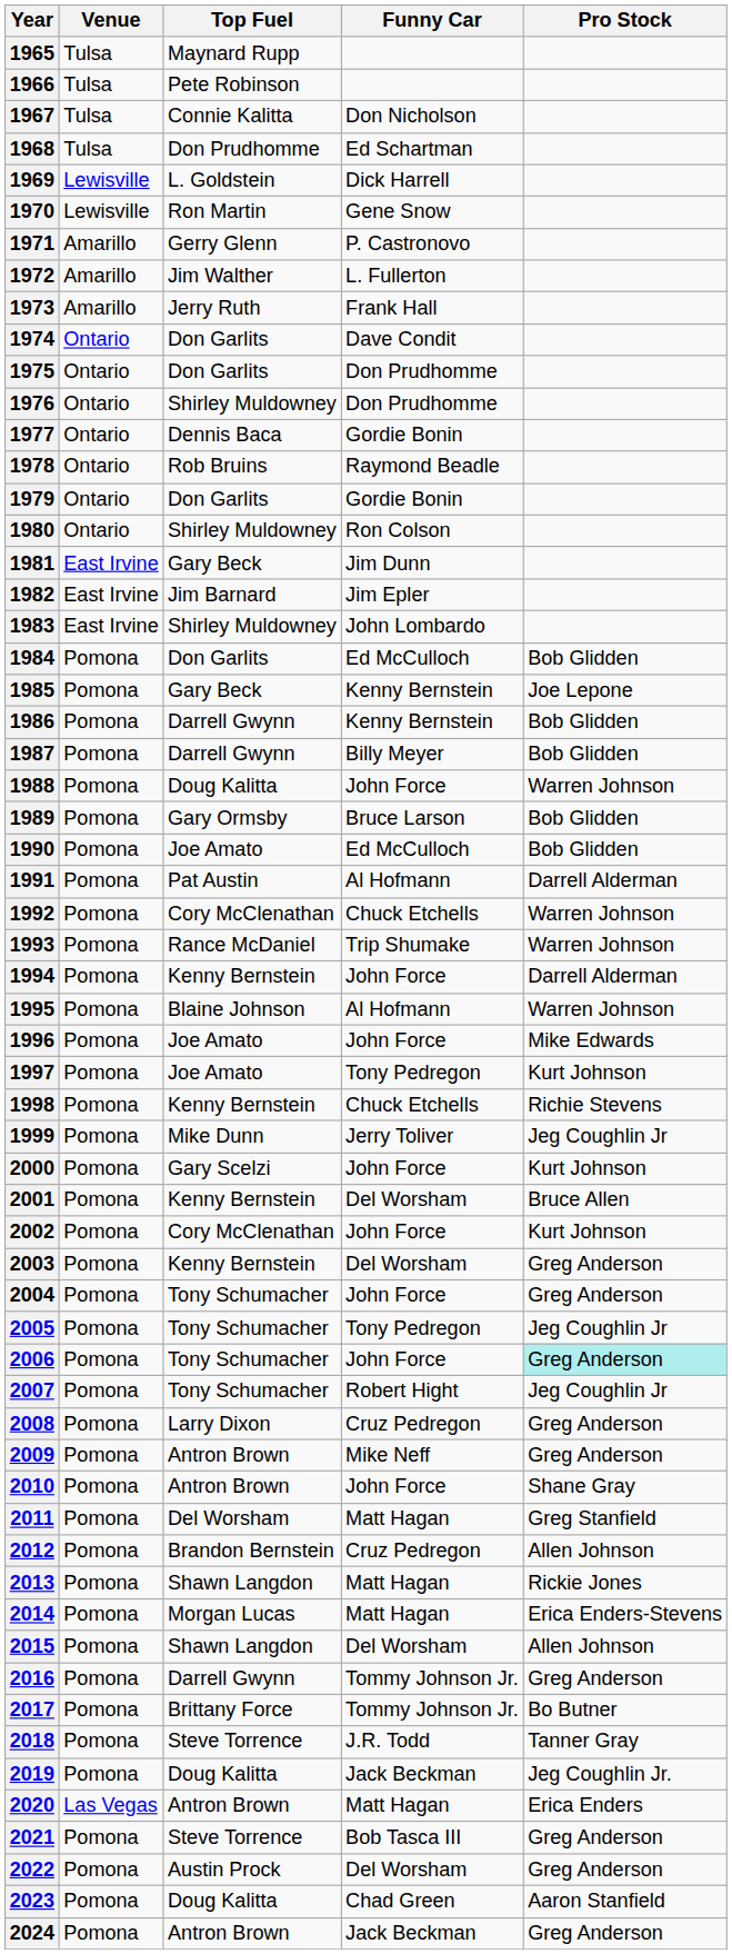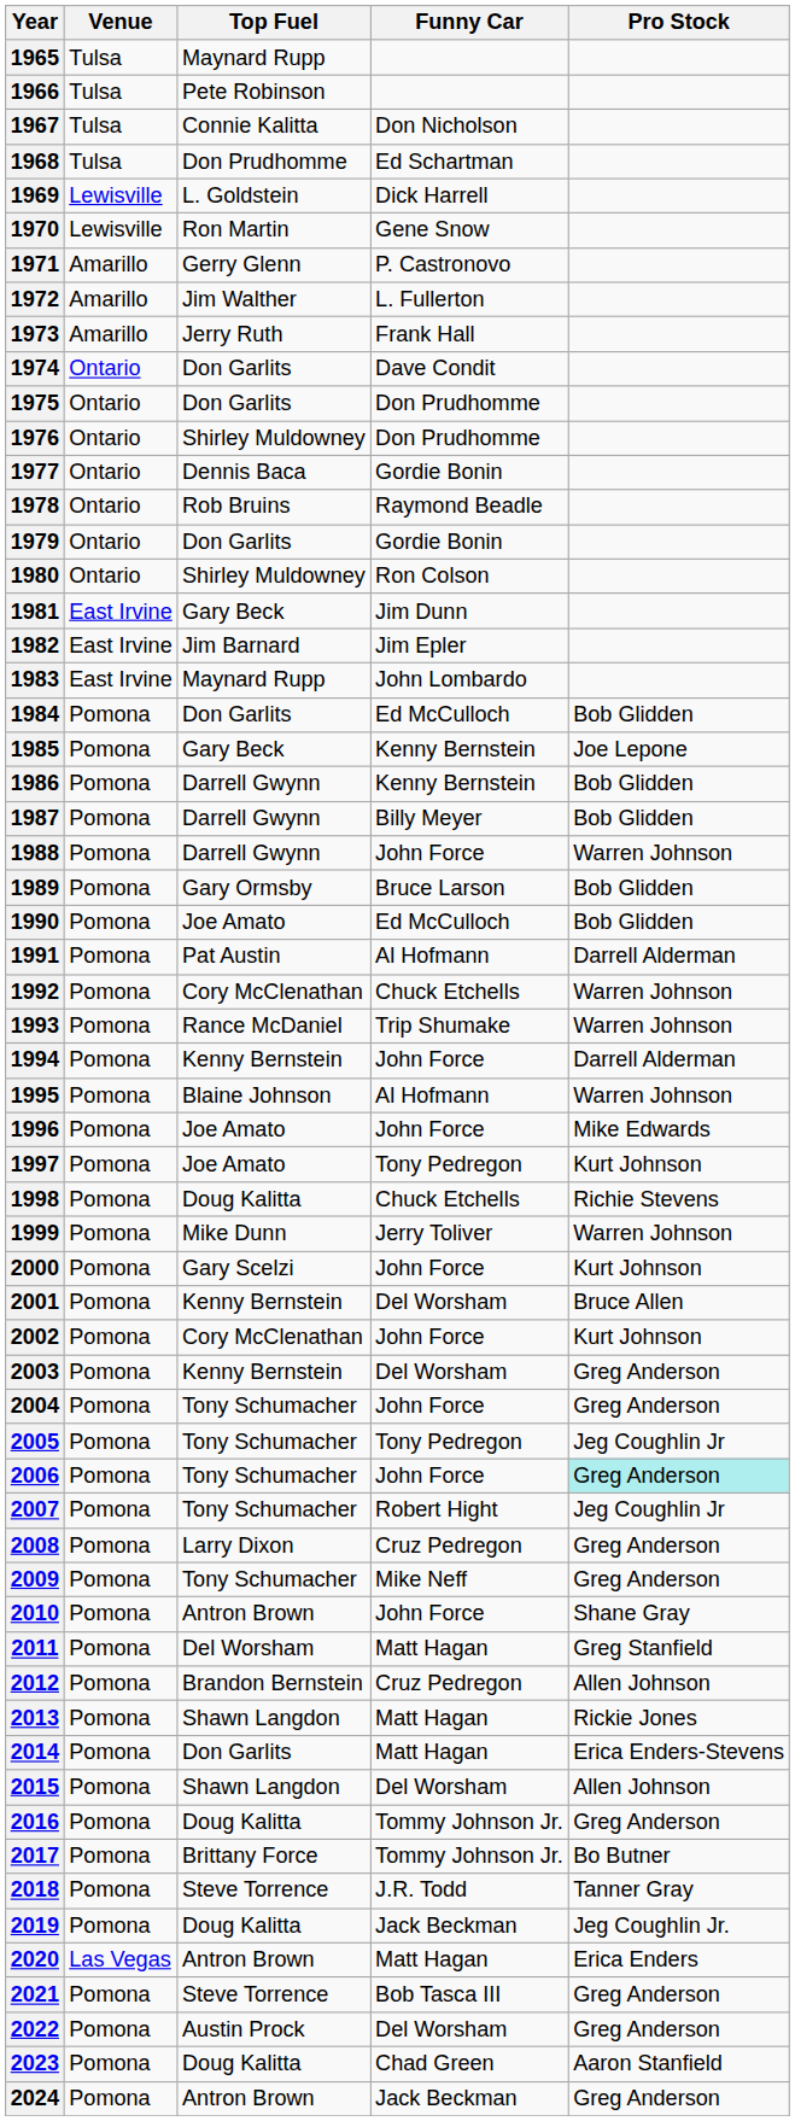1983 | Top Fuel: Shirley Muldowney -> Maynard Rupp
1988 | Top Fuel: Doug Kalitta -> Darrell Gwynn
1998 | Top Fuel: Kenny Bernstein -> Doug Kalitta
1999 | Pro Stock: Jeg Coughlin Jr -> Warren Johnson
2009 | Top Fuel: Antron Brown -> Tony Schumacher
2014 | Top Fuel: Morgan Lucas -> Don Garlits
2016 | Top Fuel: Darrell Gwynn -> Doug Kalitta
